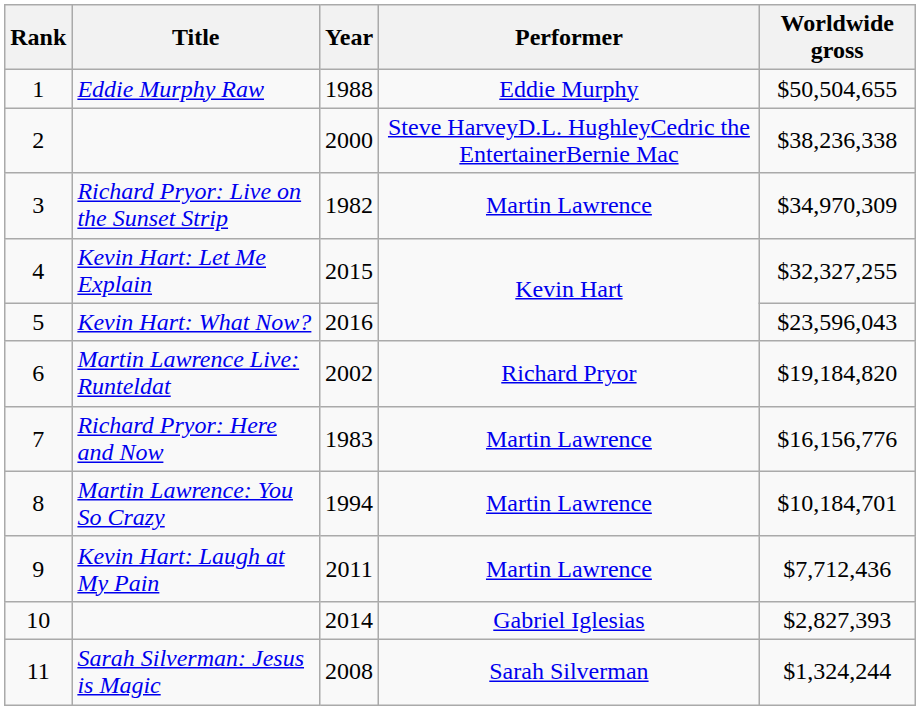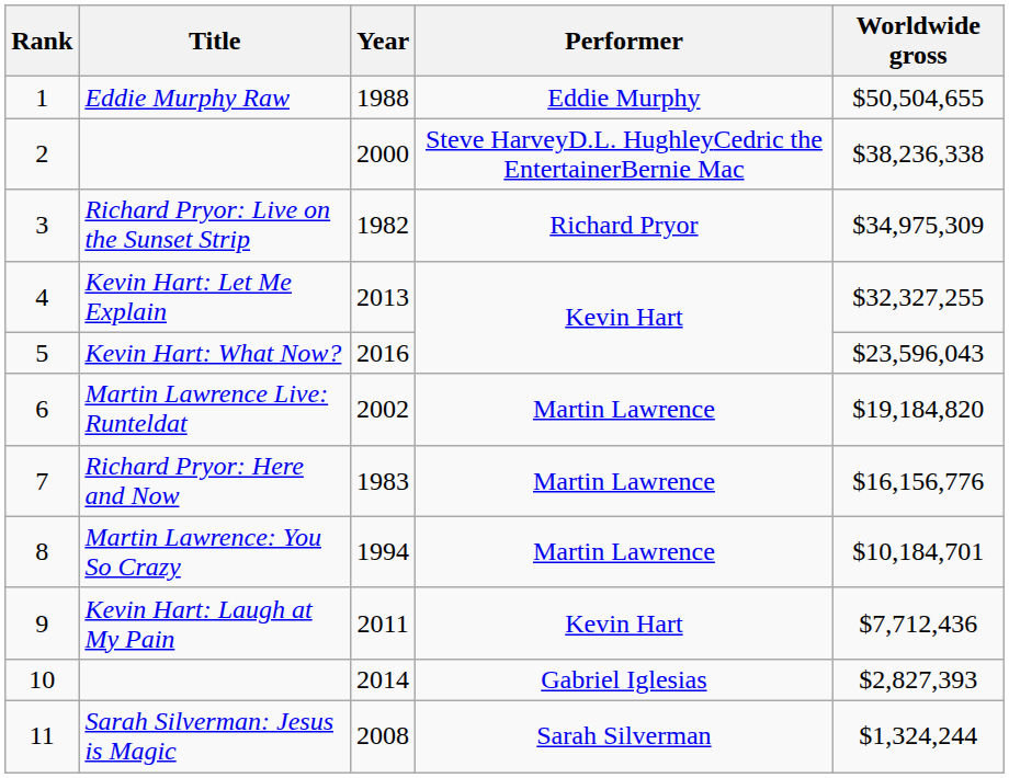Richard Pryor: Live on the Sunset Strip | Performer: Martin Lawrence -> Richard Pryor
Richard Pryor: Live on the Sunset Strip | Worldwide gross: $34,970,309 -> $34,975,309
Kevin Hart: Let Me Explain | Year: 2015 -> 2013
Martin Lawrence Live: Runteldat | Performer: Richard Pryor -> Martin Lawrence
Kevin Hart: Laugh at My Pain | Performer: Martin Lawrence -> Kevin Hart
